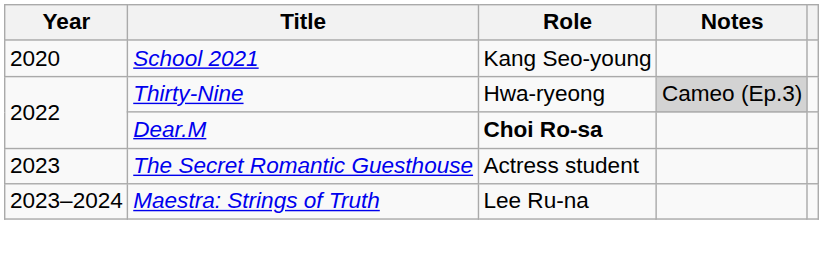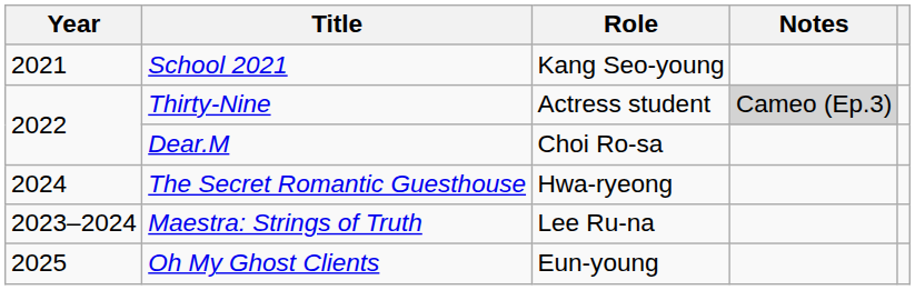School 2021 | Year: 2020 -> 2021
Thirty-Nine | Role: Hwa-ryeong -> Actress student
Dear.M | Role: bold -> normal
The Secret Romantic Guesthouse | Year: 2023 -> 2024
The Secret Romantic Guesthouse | Role: Actress student -> Hwa-ryeong
+ row: 2025 | Oh My Ghost Clients | Eun-young
